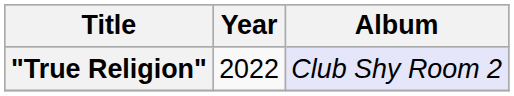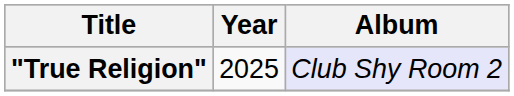"True Religion" | Year: 2022 -> 2025
